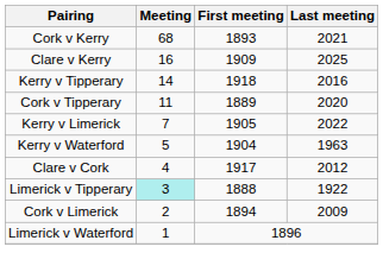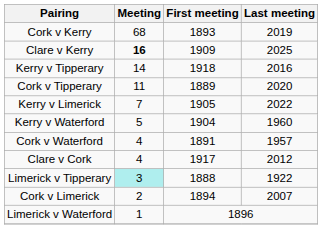Cork v Kerry | Last meeting: 2021 -> 2019
Clare v Kerry | Meeting: normal -> bold
Kerry v Waterford | Last meeting: 1963 -> 1960
+ row: Cork v Waterford | 4 | 1891 | 1957
Cork v Limerick | Last meeting: 2009 -> 2007
